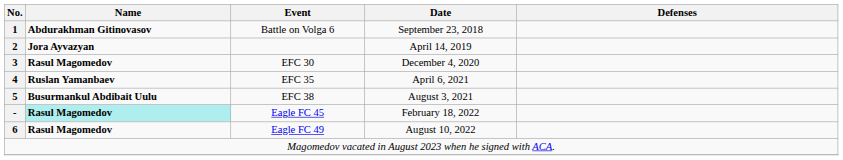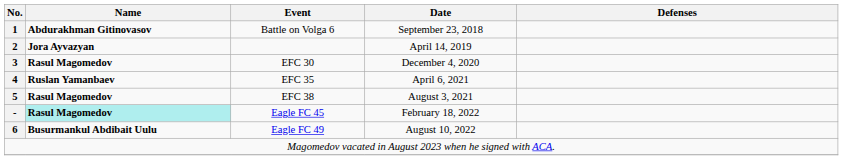EFC 38 | Name: Busurmankul Abdibait Uulu -> Rasul Magomedov
Eagle FC 49 | Name: Rasul Magomedov -> Busurmankul Abdibait Uulu
